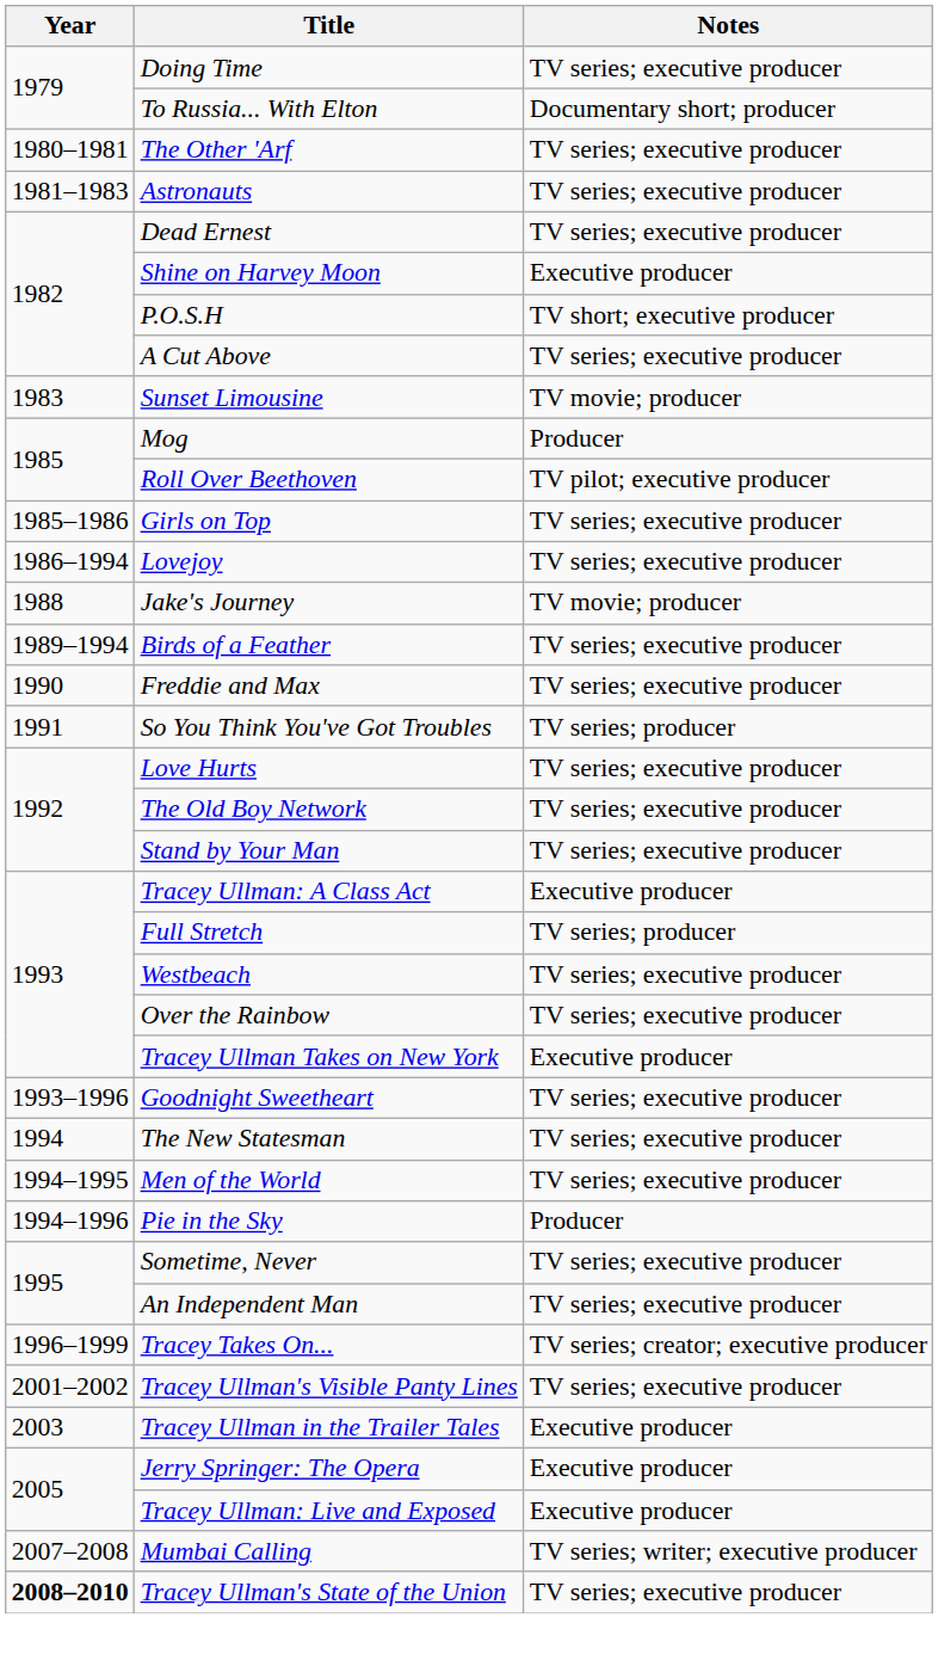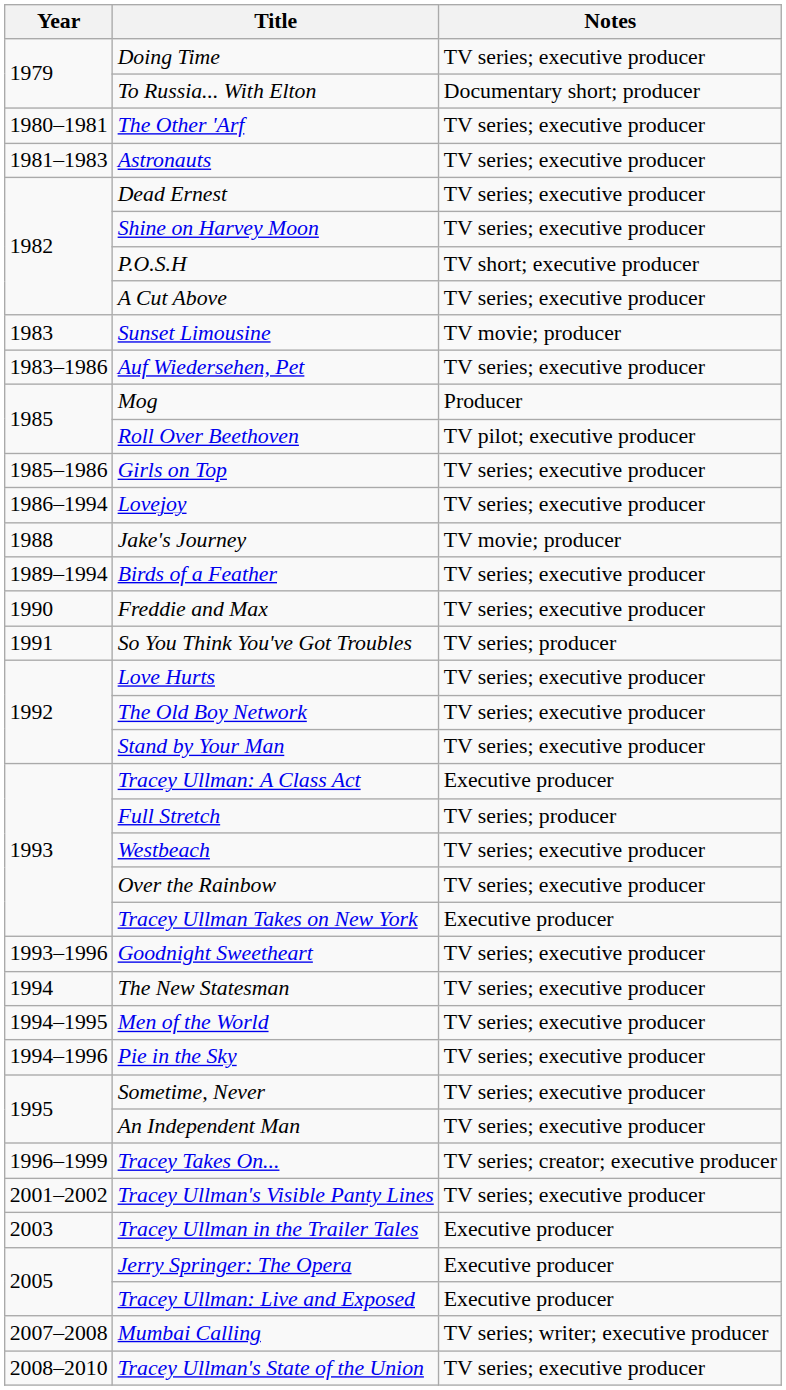Shine on Harvey Moon | Notes: Executive producer -> TV series; executive producer
+ row: 1983–1986 | Auf Wiedersehen, Pet | TV series; executive producer
Pie in the Sky | Notes: Producer -> TV series; executive producer
Tracey Ullman's State of the Union | Year: bold -> normal
